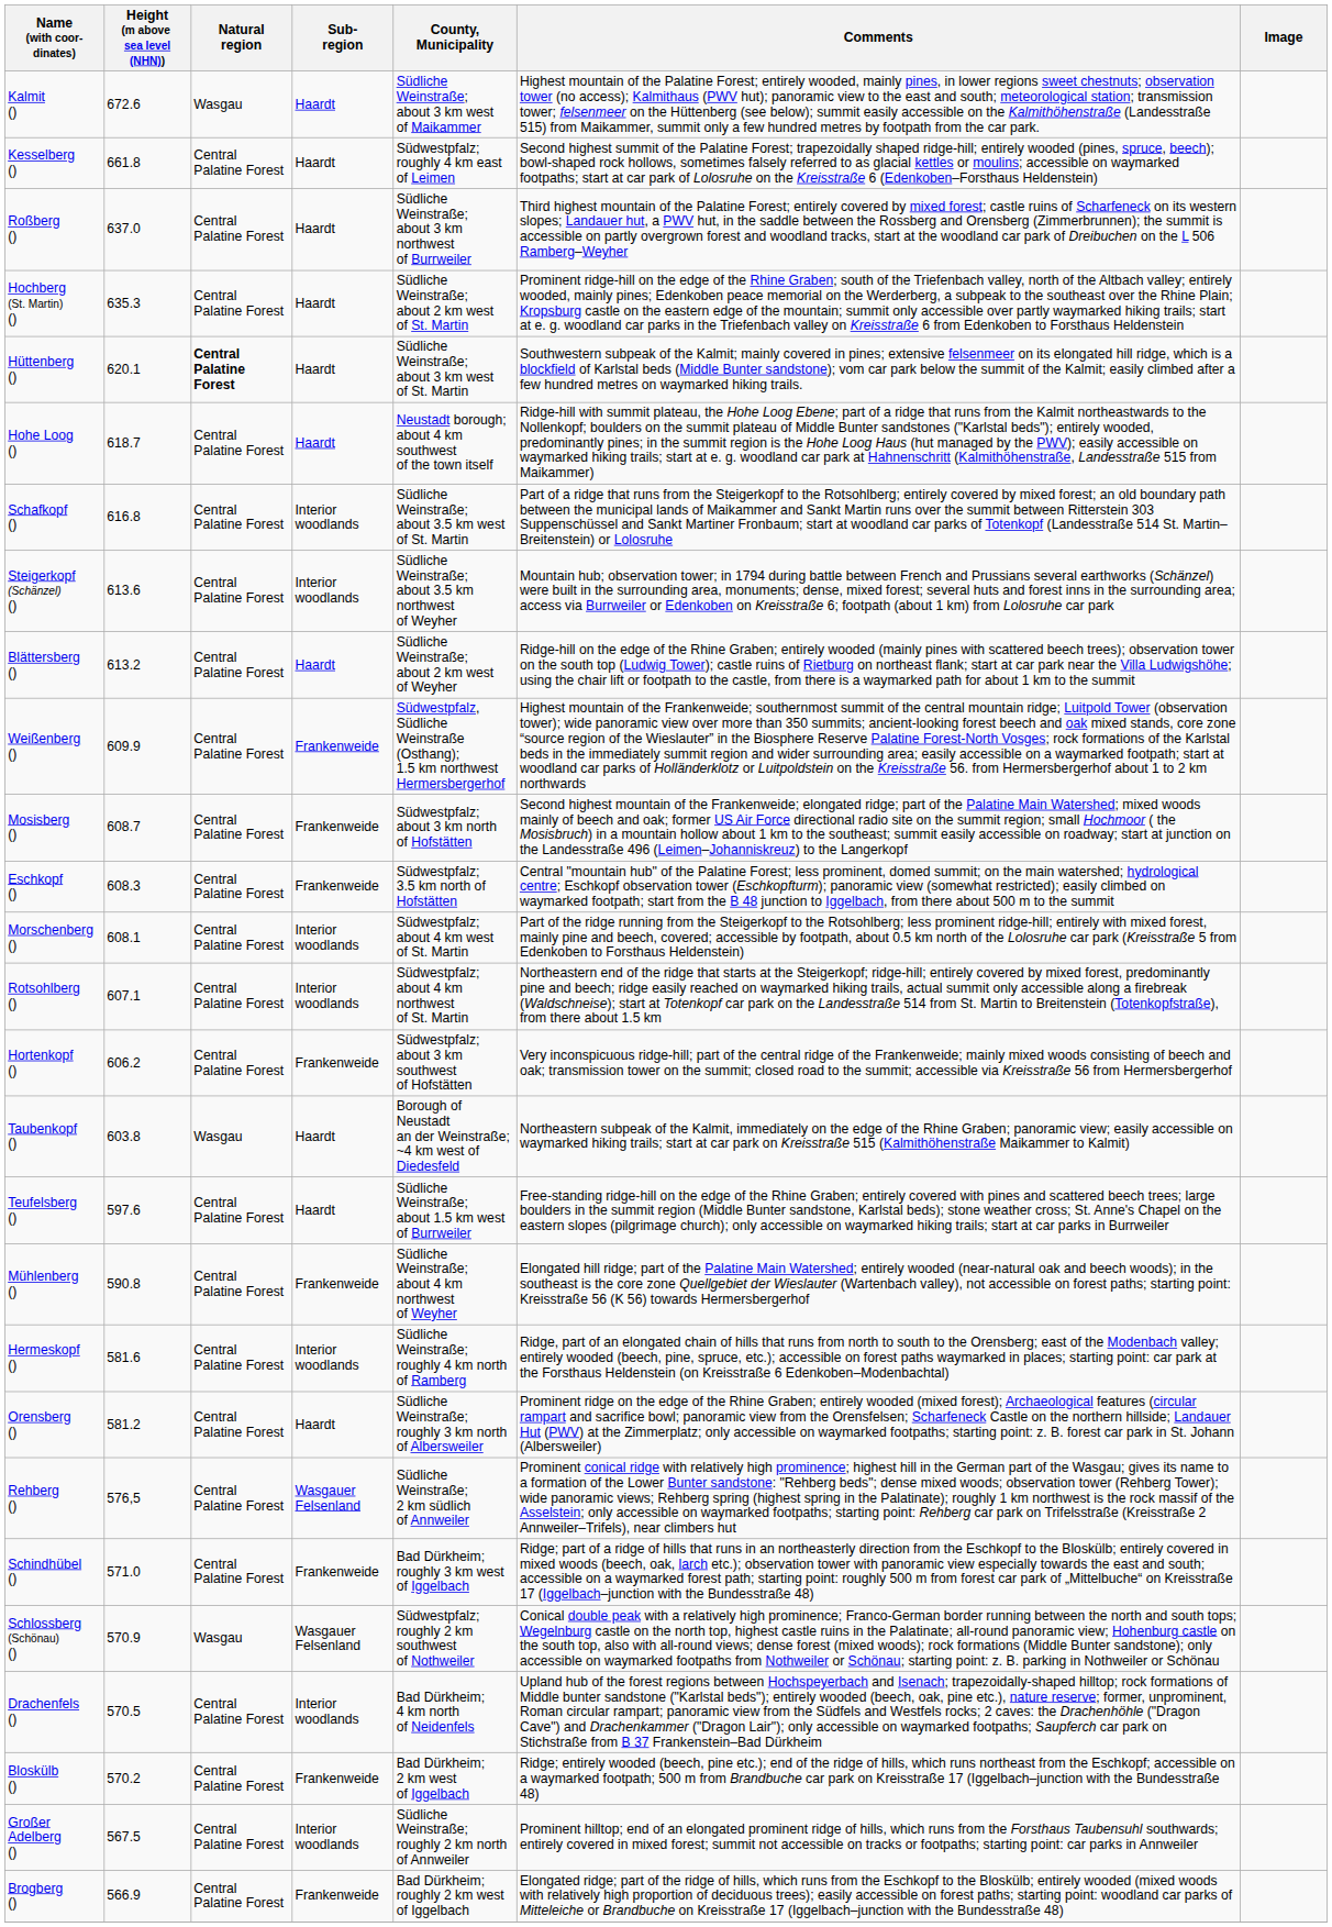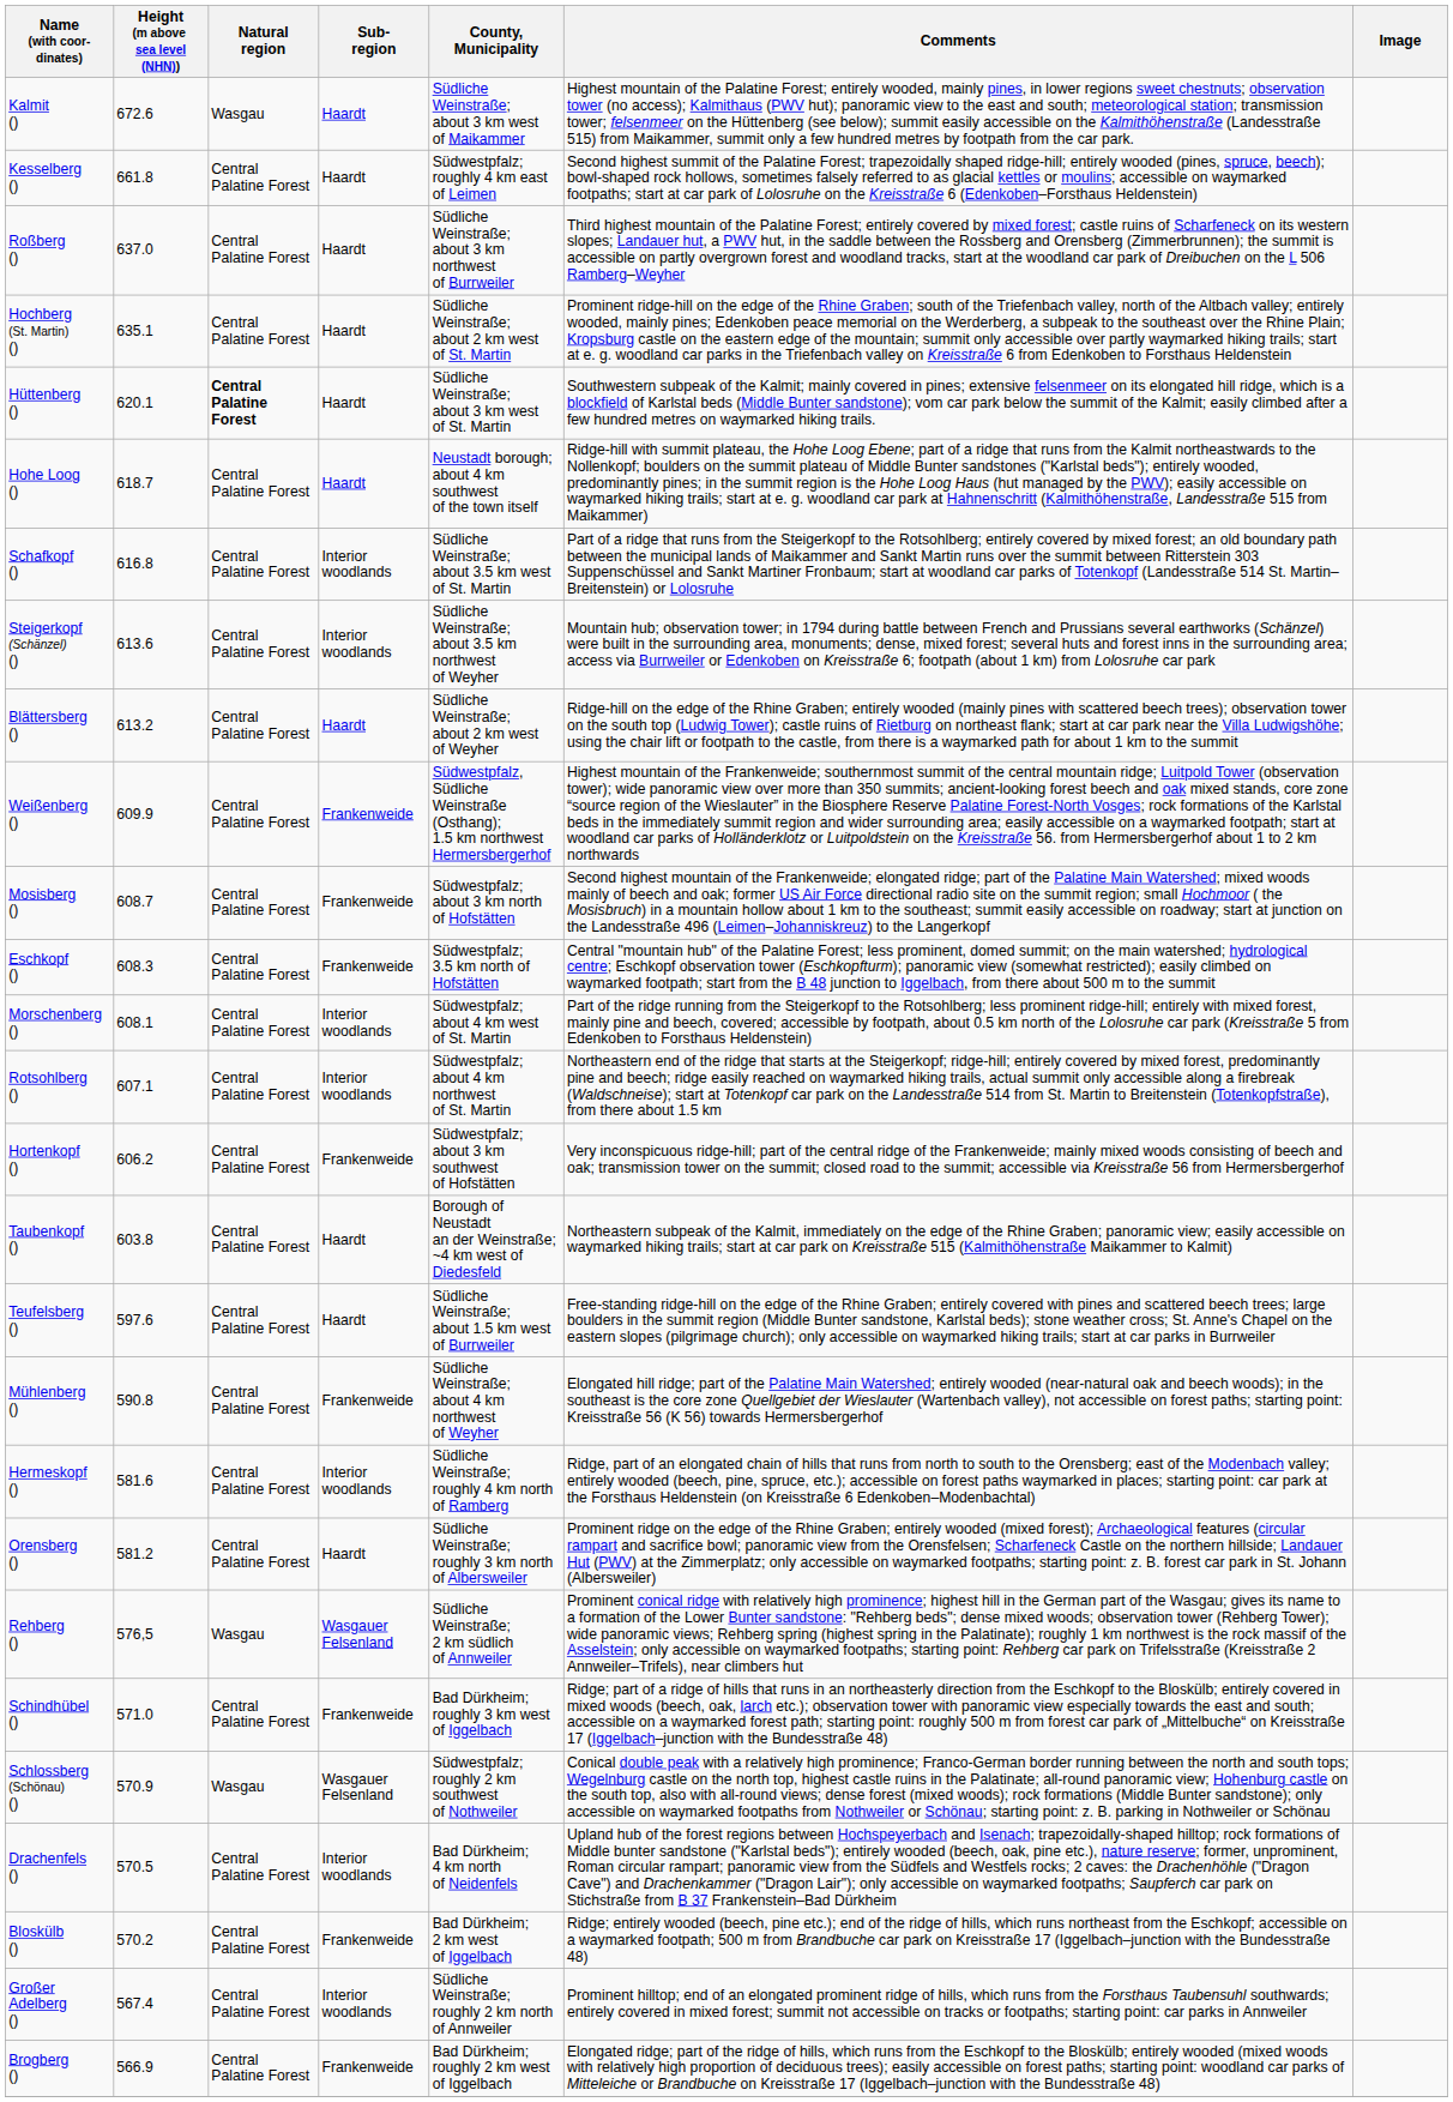Hochberg (St. Martin) () | Height (m above sea level (NHN)): 635.3 -> 635.1
Taubenkopf () | Natural region: Wasgau -> Central Palatine Forest
Rehberg () | Natural region: Central Palatine Forest -> Wasgau
Großer Adelberg () | Height (m above sea level (NHN)): 567.5 -> 567.4
